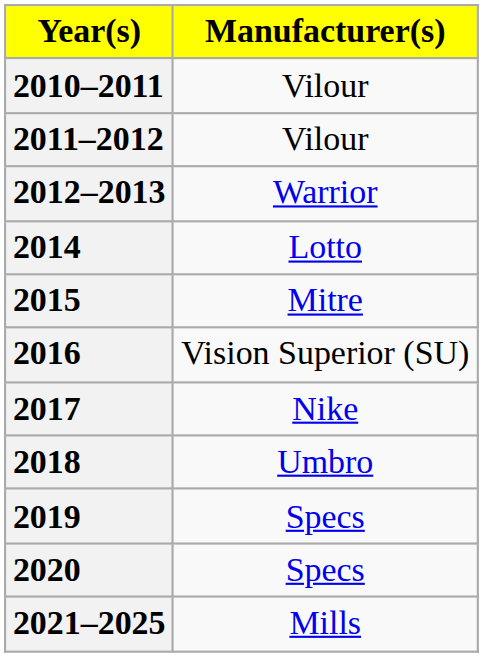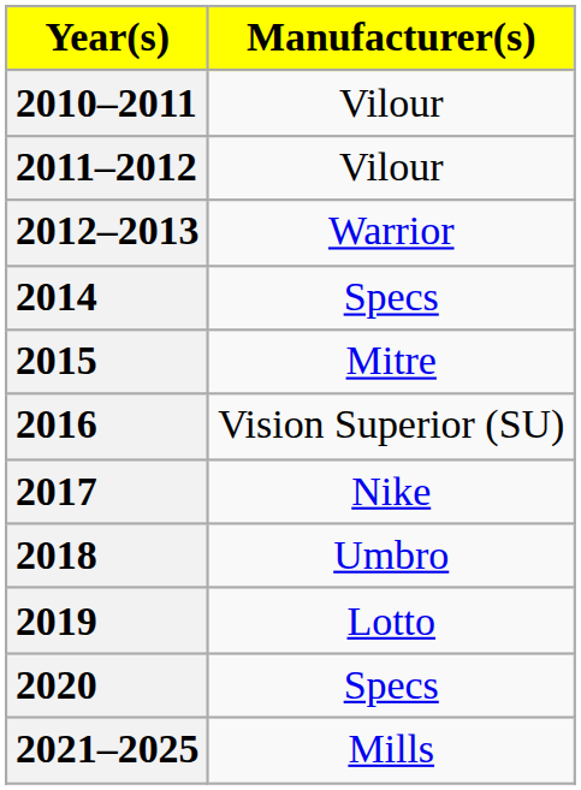2014 | Manufacturer(s): Lotto -> Specs
2019 | Manufacturer(s): Specs -> Lotto
